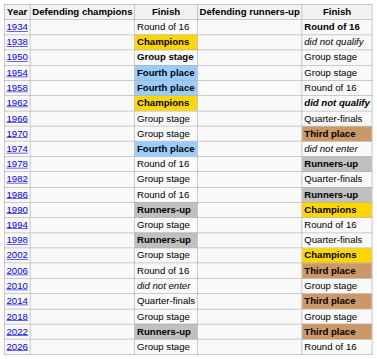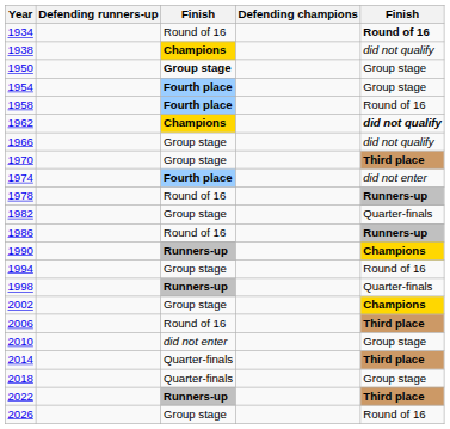columns swapped: Defending champions <-> Defending runners-up
1966 | column 5: Quarter-finals -> did not qualify
2018 | column 3: Group stage -> Quarter-finals
